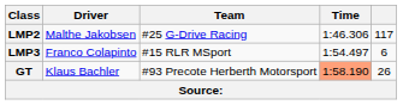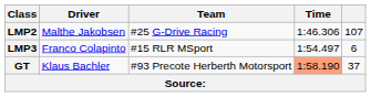LMP2 | column 5: 117 -> 107
GT | column 5: 26 -> 37
